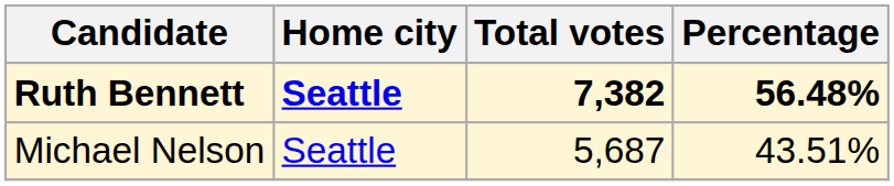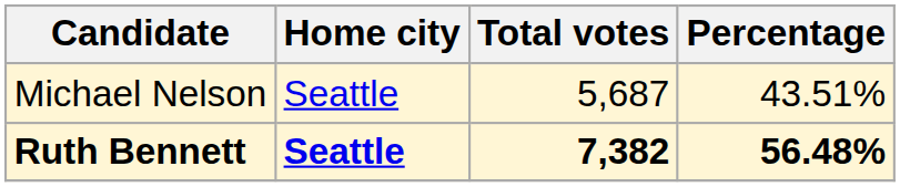rows swapped: Ruth Bennett <-> Michael Nelson
